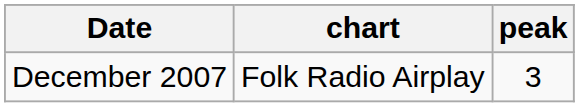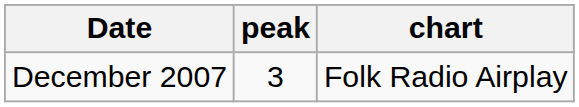columns swapped: chart <-> peak
